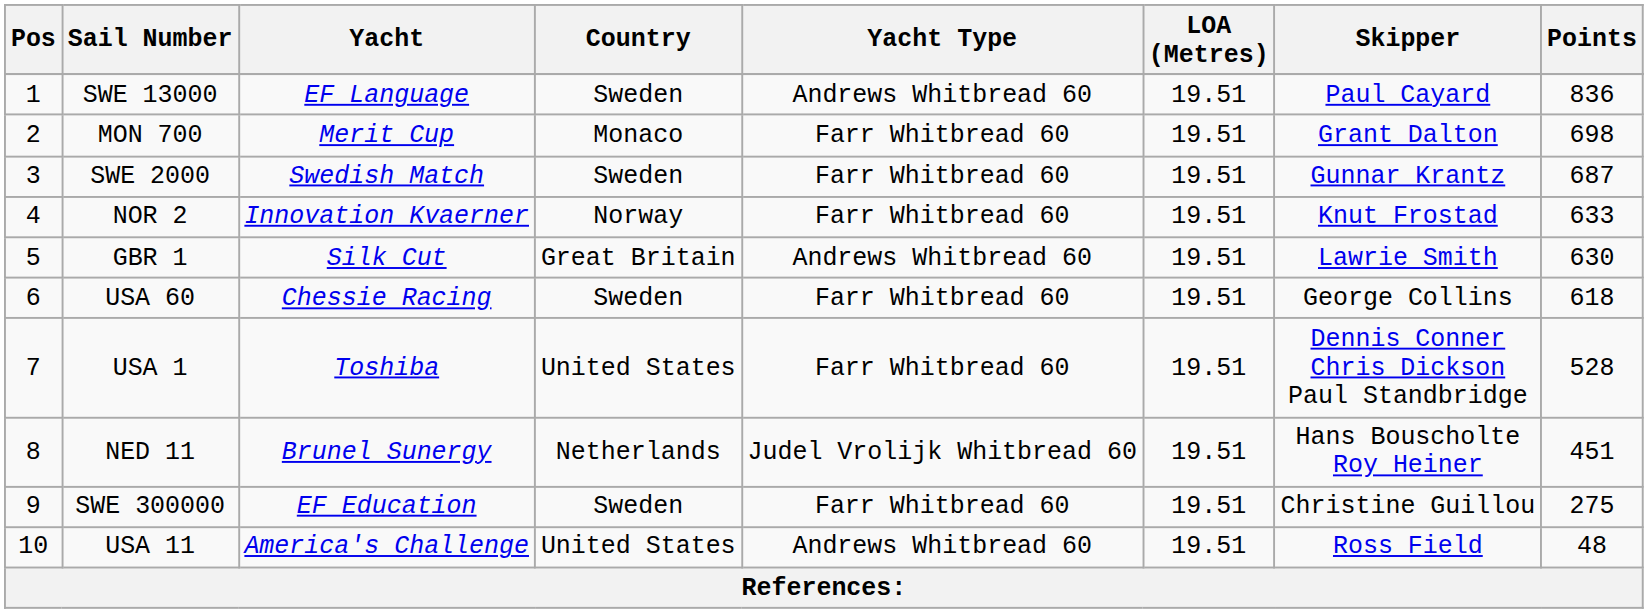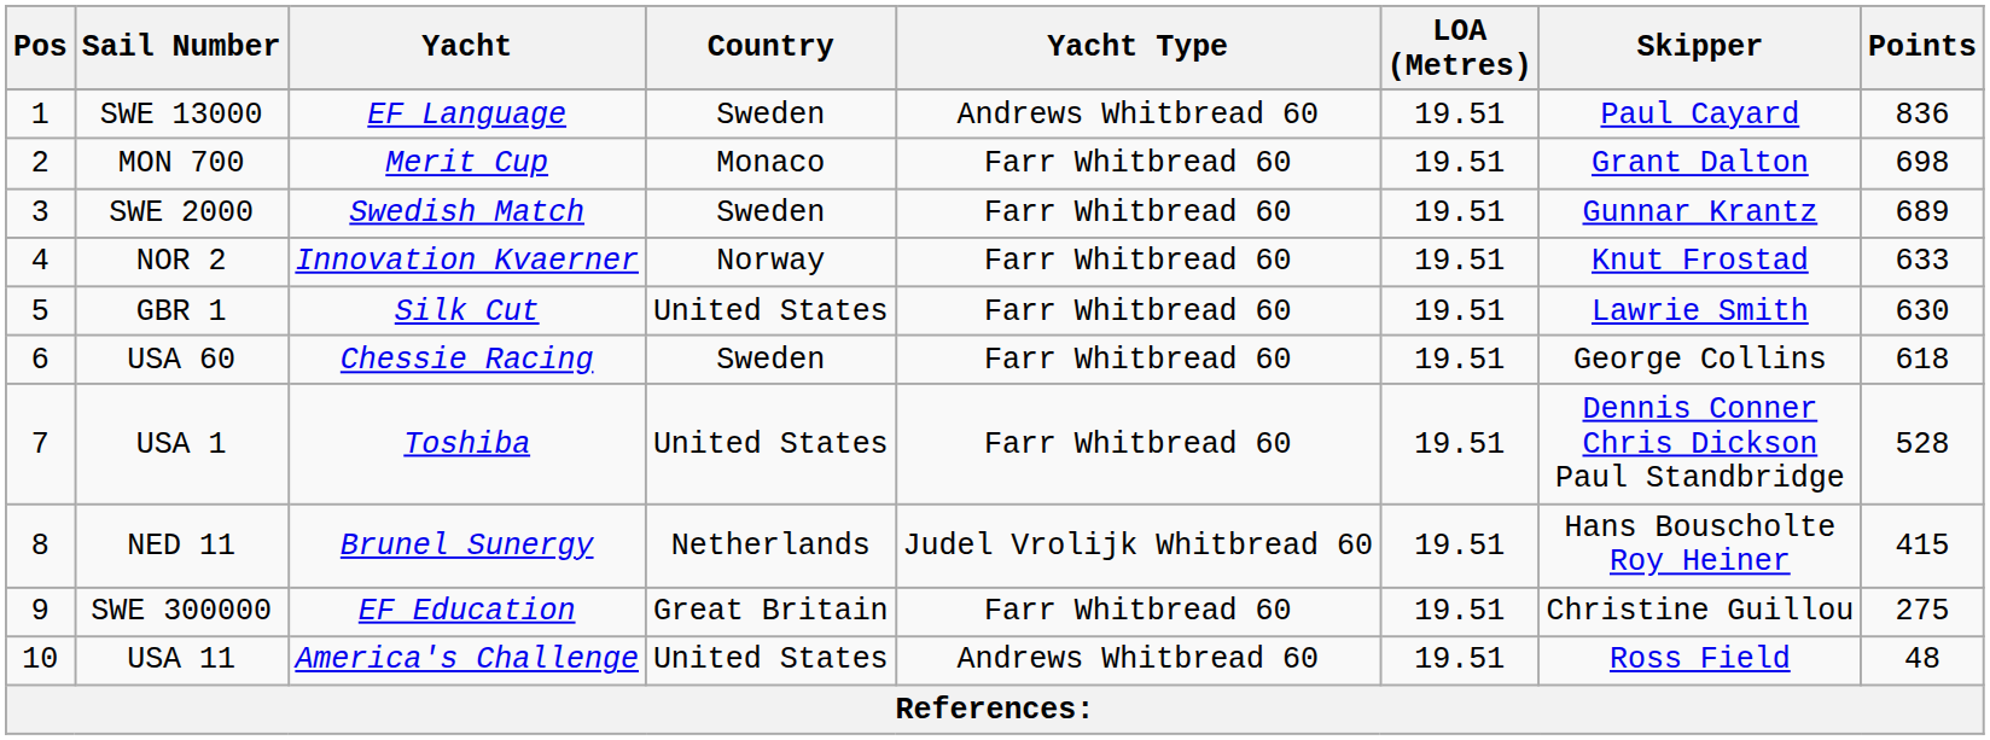SWE 2000 | Points: 687 -> 689
GBR 1 | Country: Great Britain -> United States
GBR 1 | Yacht Type: Andrews Whitbread 60 -> Farr Whitbread 60
NED 11 | Points: 451 -> 415
SWE 300000 | Country: Sweden -> Great Britain
